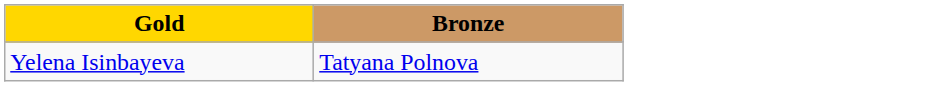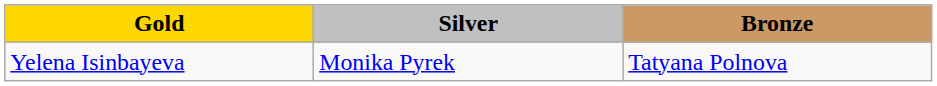+ column: Silver | Monika Pyrek
